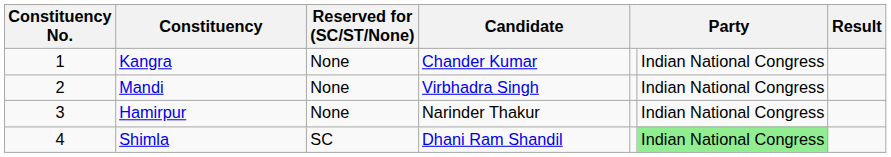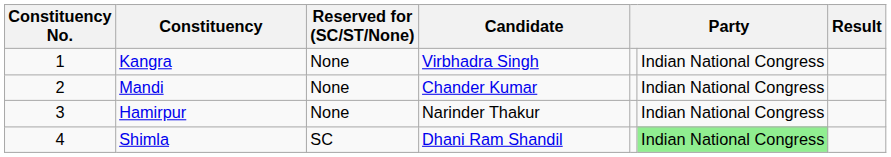Kangra | Candidate: Chander Kumar -> Virbhadra Singh
Mandi | Candidate: Virbhadra Singh -> Chander Kumar
